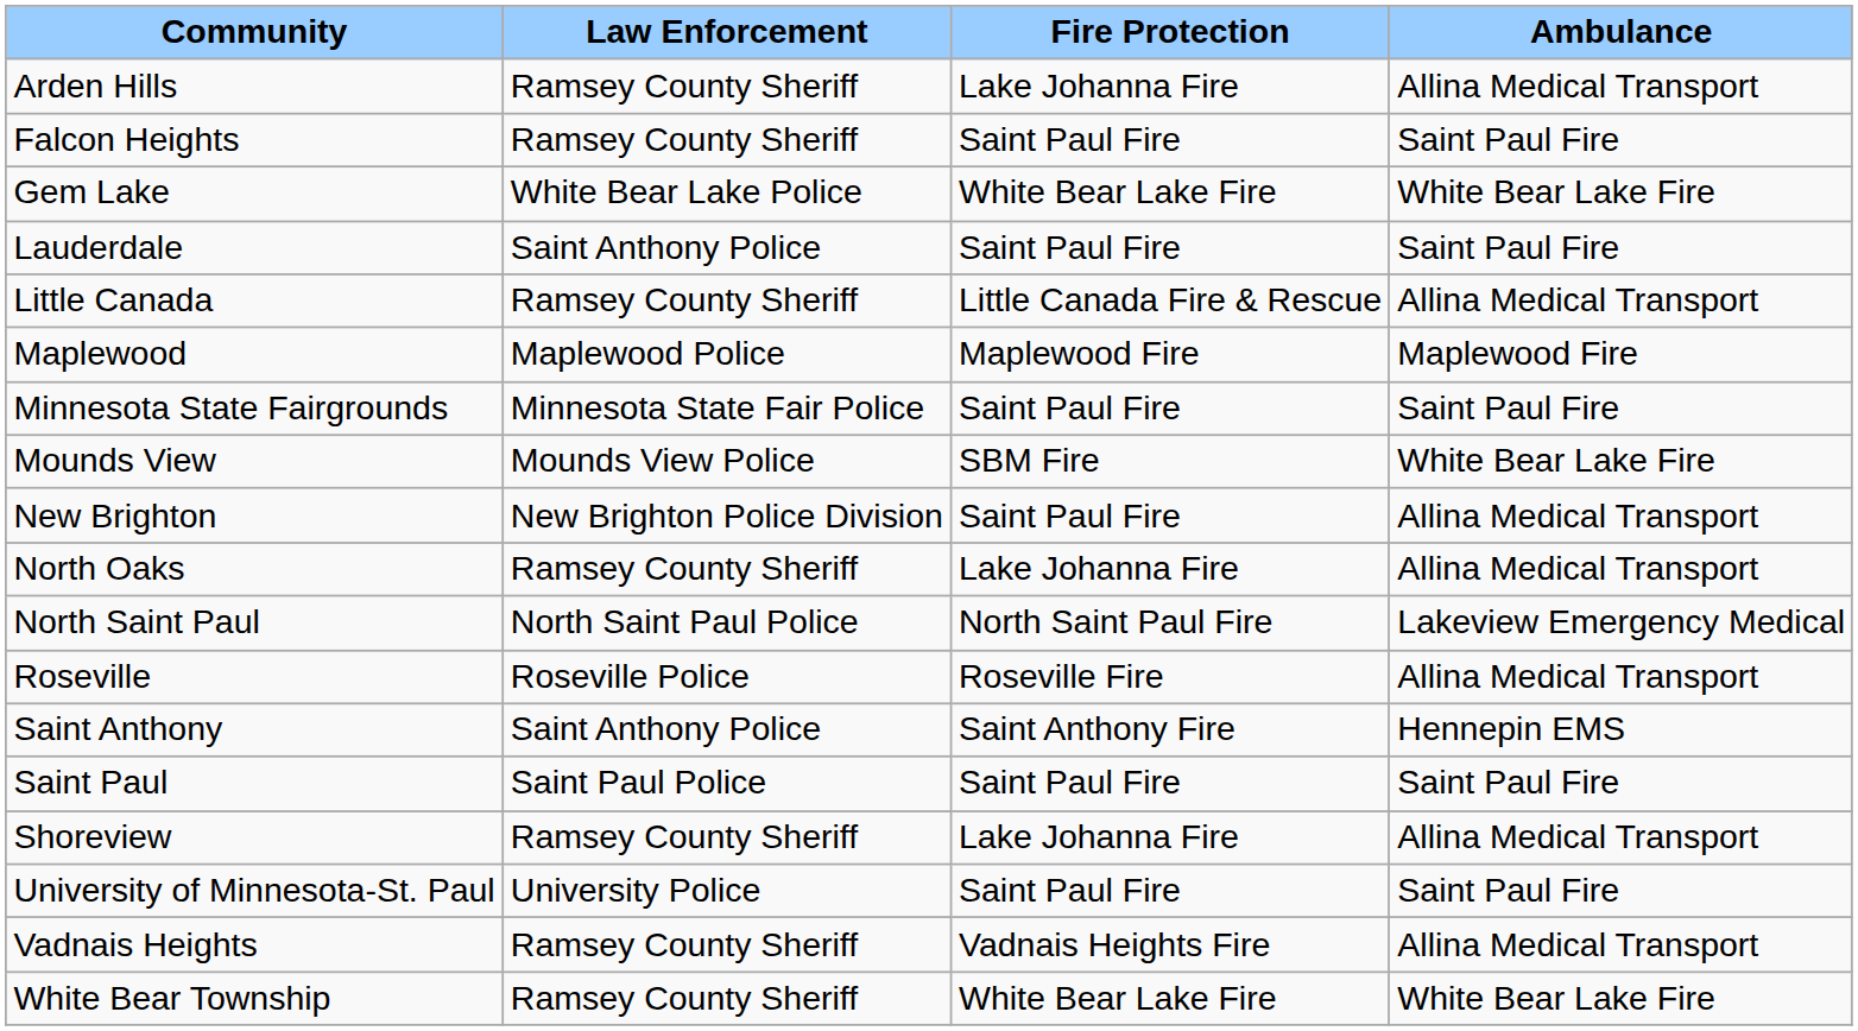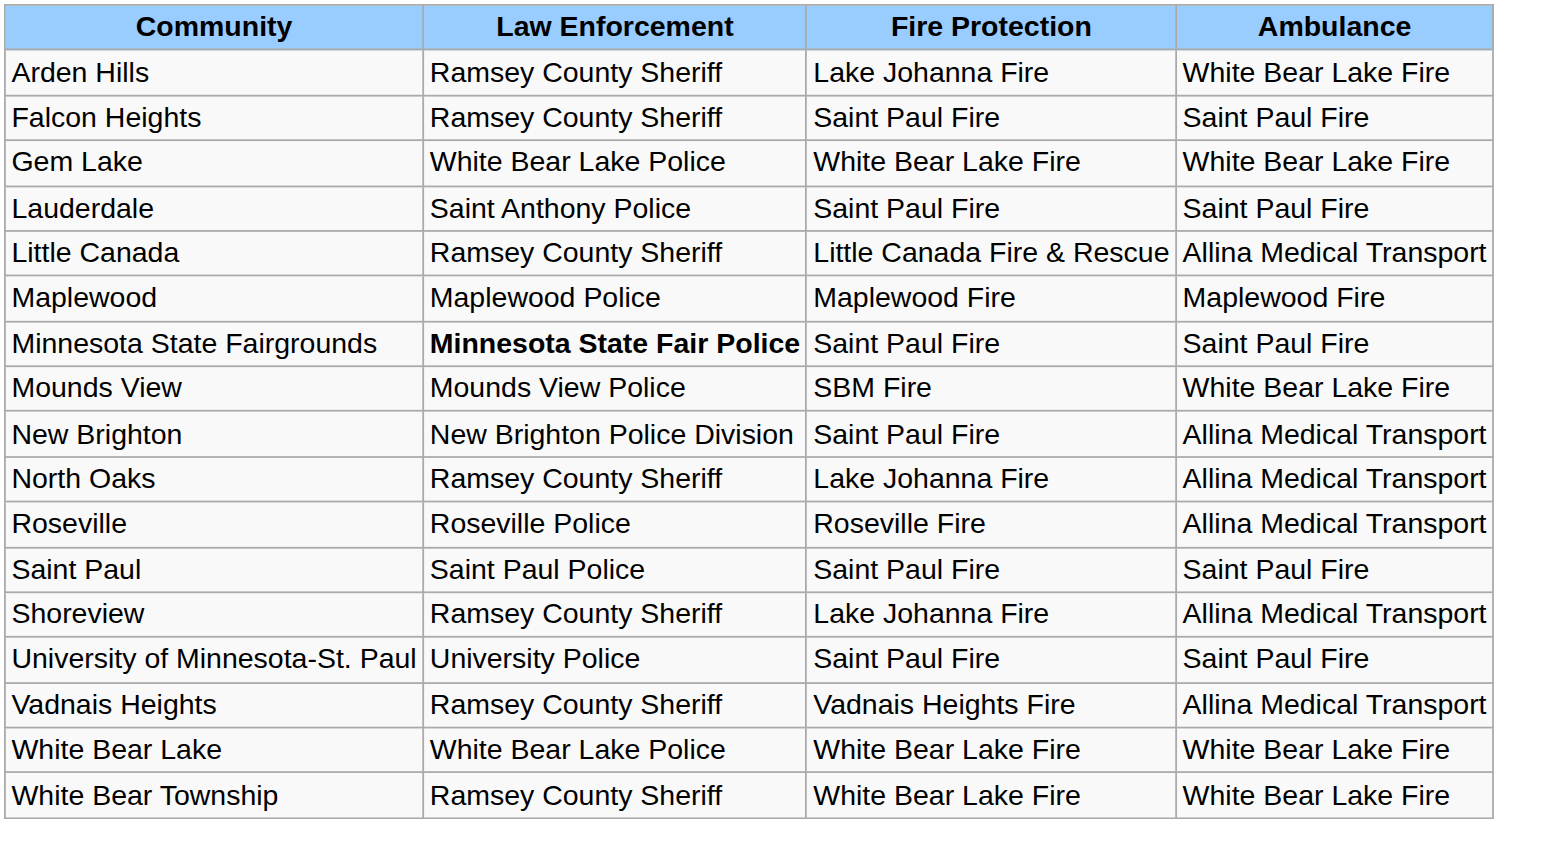Arden Hills | Ambulance: Allina Medical Transport -> White Bear Lake Fire
Minnesota State Fairgrounds | Law Enforcement: normal -> bold
- row: North Saint Paul | North Saint Paul Police | North Saint Paul Fire | Lakeview Emergency Medical
- row: Saint Anthony | Saint Anthony Police | Saint Anthony Fire | Hennepin EMS
+ row: White Bear Lake | White Bear Lake Police | White Bear Lake Fire | White Bear Lake Fire
